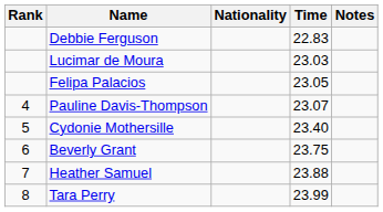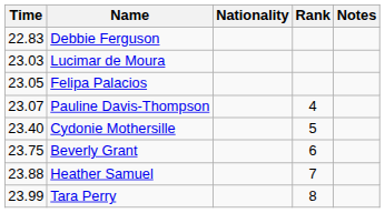columns swapped: Rank <-> Time
